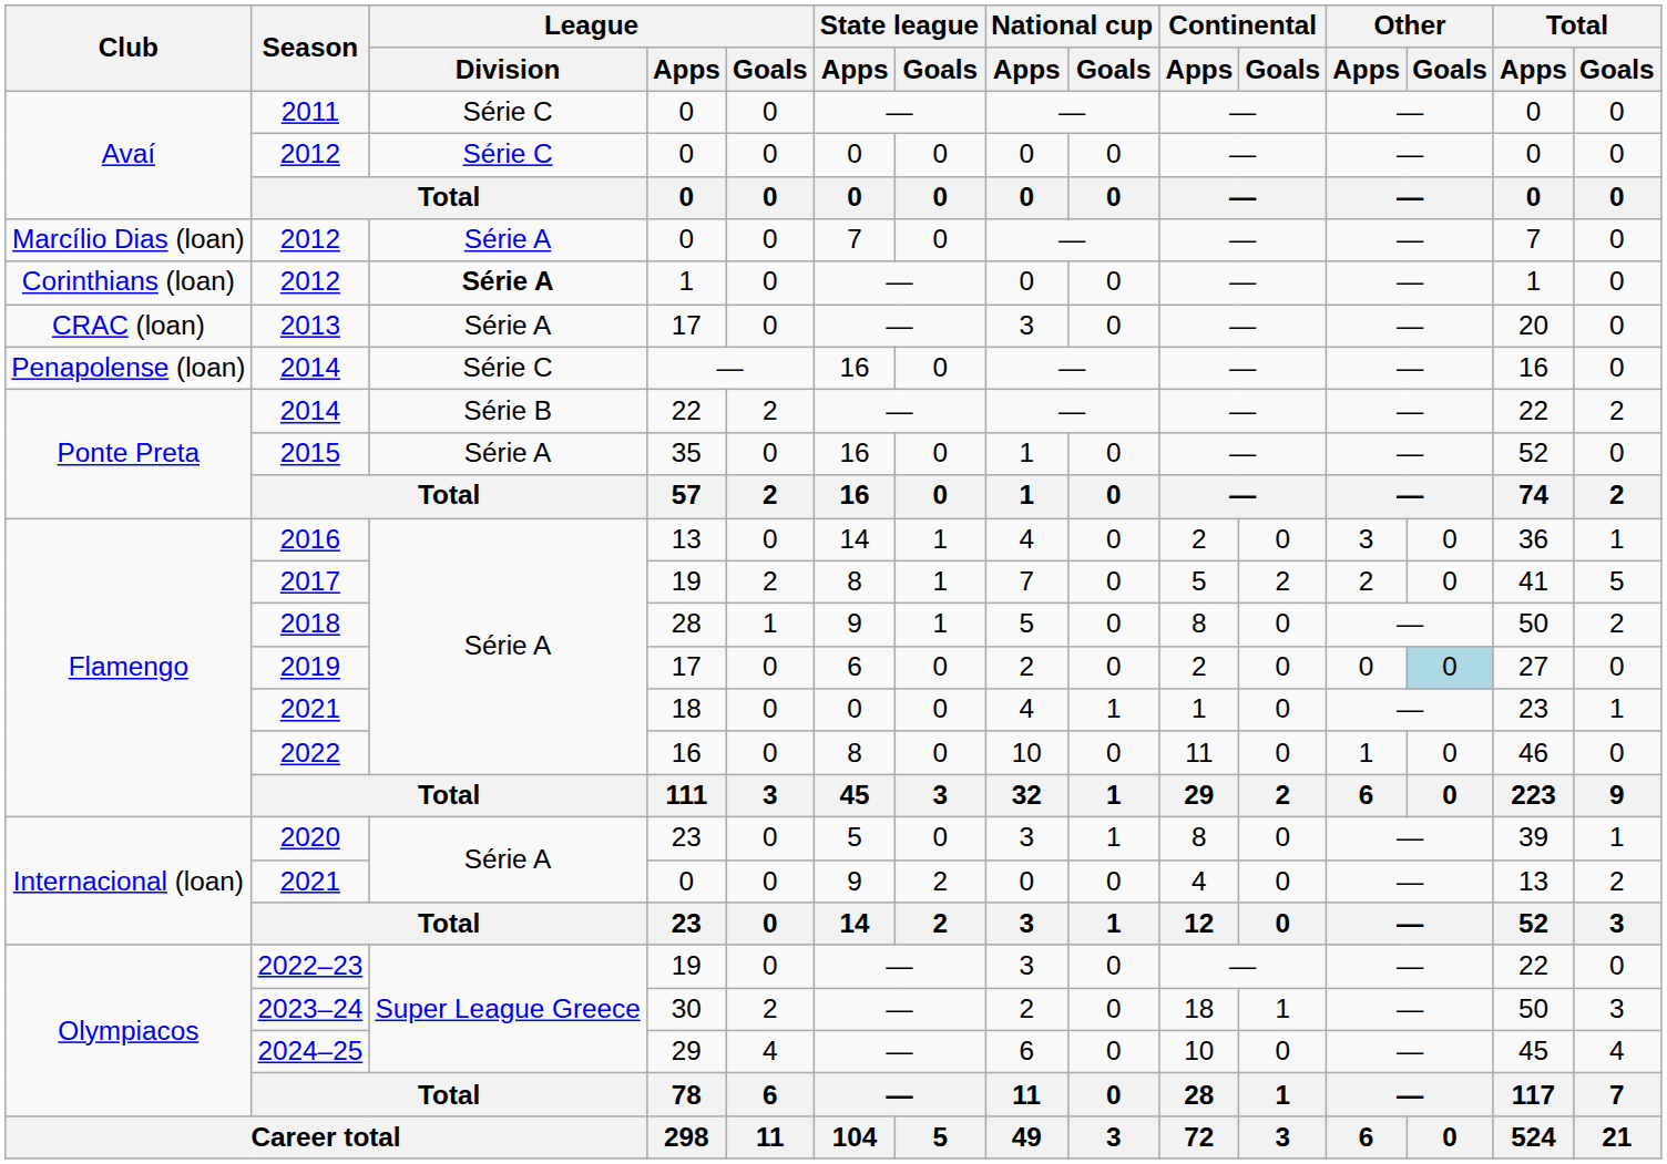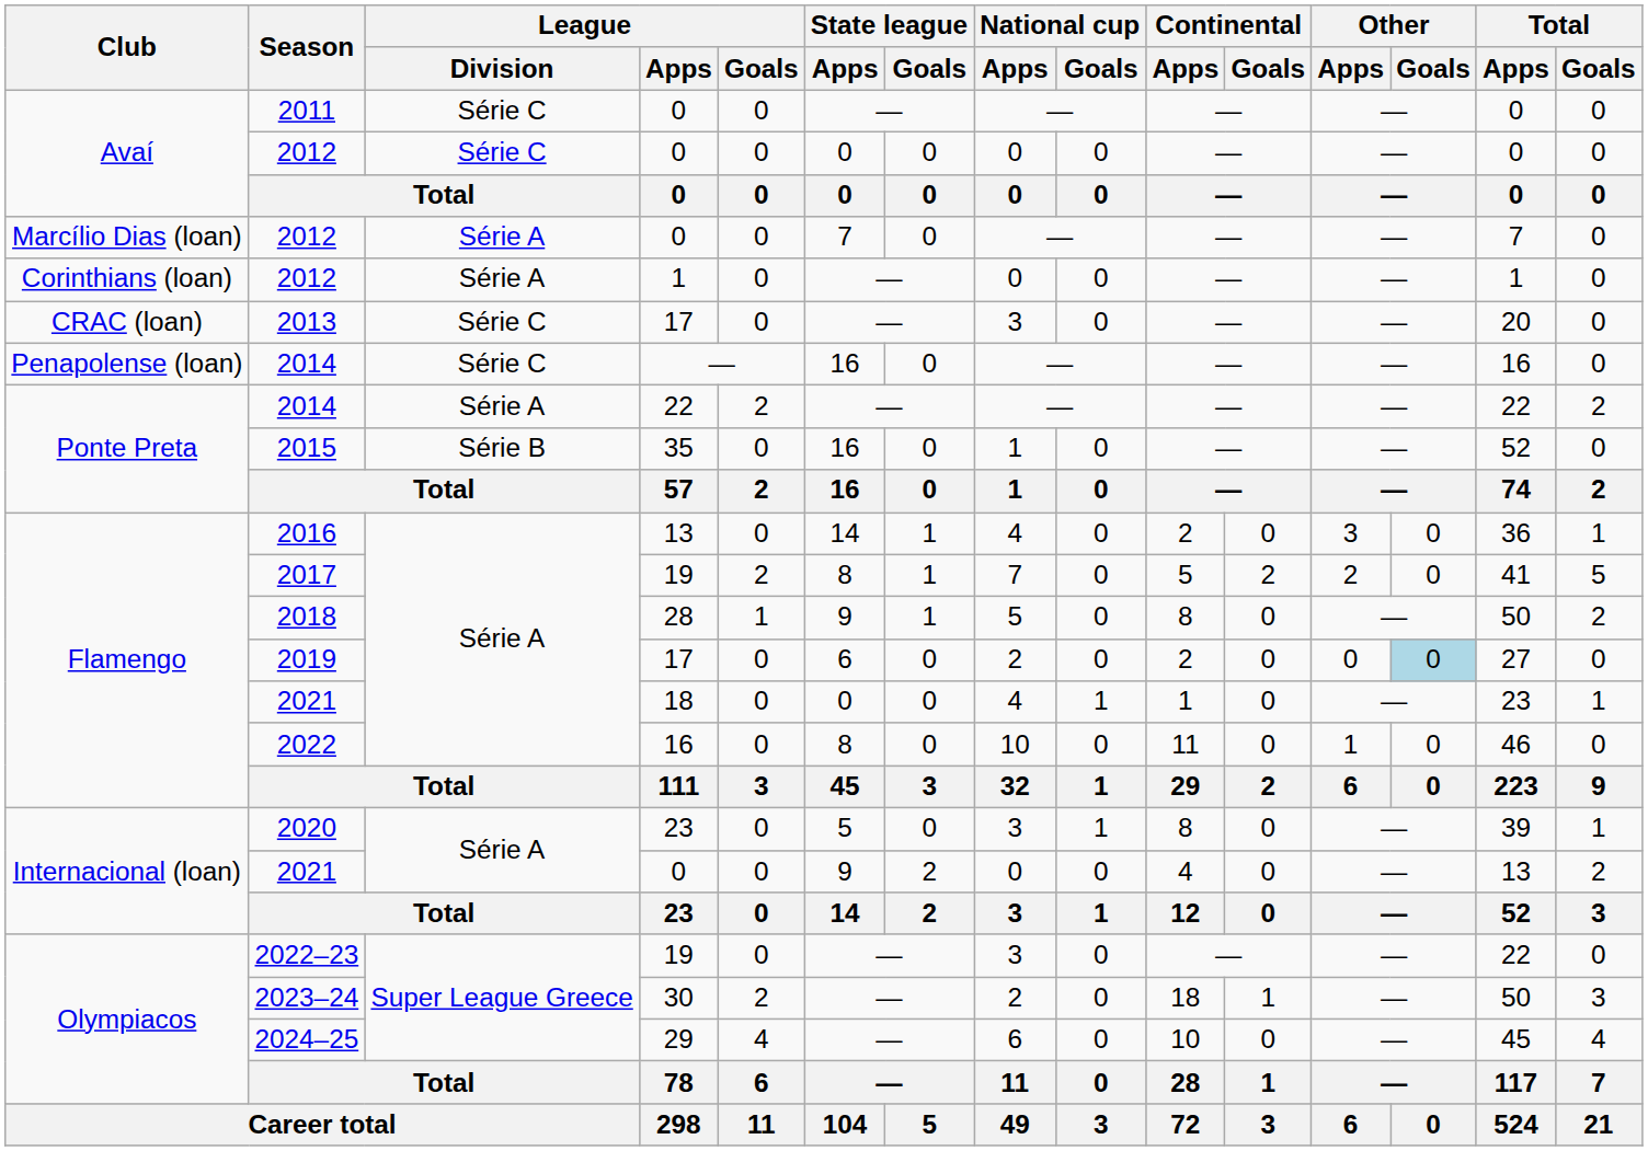Corinthians (loan) / 2012 | League / Division: bold -> normal
2013 | League / Division: Série A -> Série C
Ponte Preta / 2014 | League / Division: Série B -> Série A
2015 | League / Division: Série A -> Série B
